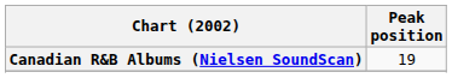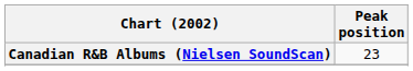Canadian R&B Albums (Nielsen SoundScan) | Peak position: 19 -> 23
